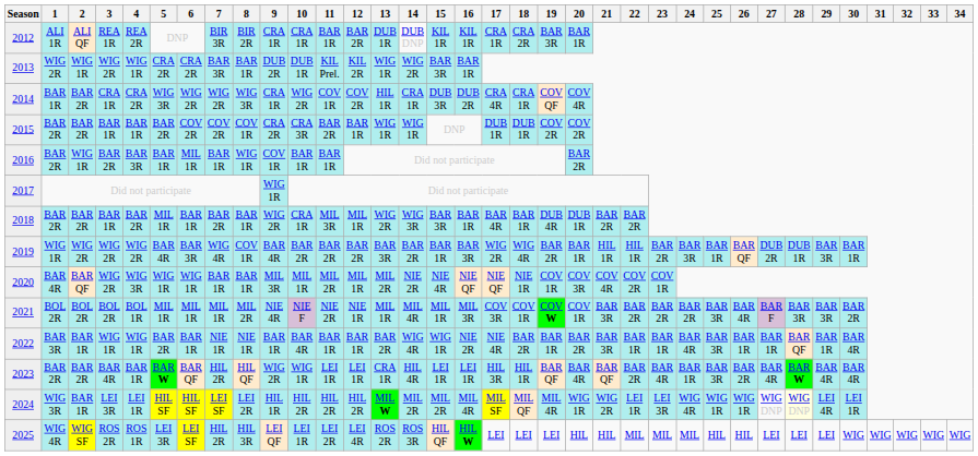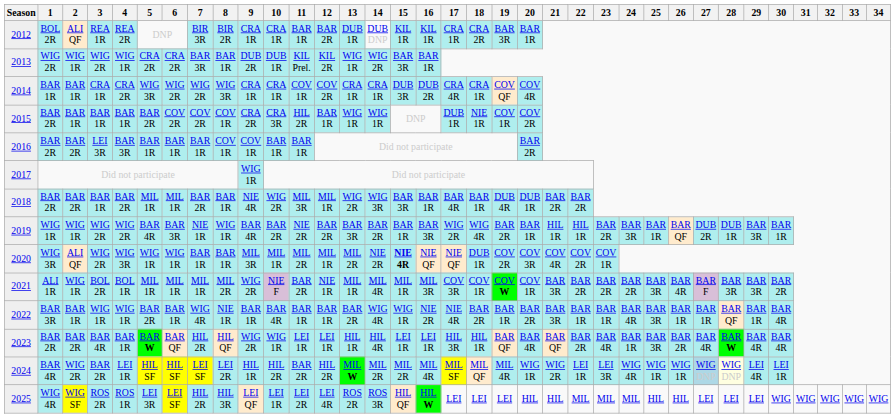2012 | 1: ALI 1R -> BOL 2R
2014 | 2: BAR 2R -> BAR 1R
2014 | 10: WIG 2R -> CRA 1R
2014 | 13: HIL 1R -> CRA 1R
2015 | 2: BAR 2R -> BAR 1R
2015 | 11: BAR 2R -> HIL 2R
2015 | 18: DUB 1R -> NIE 1R
2015 | 19: COV 2R -> COV 1R
2016 | 2: WIG 1R -> BAR 2R
2016 | 3: BAR 2R -> LEI 3R
2016 | 6: MIL 1R -> BAR 1R
2016 | 8: WIG 1R -> COV 1R
2018 | 6: BAR 1R -> MIL 1R
2018 | 9: WIG 2R -> NIE 4R
2018 | 10: CRA 1R -> WIG 2R
2019 | 2: WIG 2R -> WIG 1R
2019 | 7: WIG 4R -> NIE 1R
2019 | 8: COV 1R -> WIG 1R
2019 | 11: BAR 2R -> NIE 2R
2020 | 1: BAR 4R -> WIG 3R
2020 | 2: BAR QF -> ALI QF
2020 | 15: normal -> bold
2020 | 18: NIE 1R -> DUB 1R
2020 | 19: COV 1R -> COV 2R
2021 | 1: BOL 2R -> ALI 1R
2021 | 2: BOL 2R -> WIG 1R
2021 | 9: NIE 4R -> WIG 2R
2021 | 11: NIE 2R -> BAR 2R
2022 | 7: NIE 1R -> WIG 4R
2023 | 13: CRA 1R -> HIL 1R
2024 | 1: WIG 3R -> BAR 4R
2024 | 2: BAR 1R -> WIG 2R
2024 | 3: LEI 3R -> BAR 2R
2024 | 11: HIL 2R -> BAR 2R
2024 | 27: no background -> lightblue background
